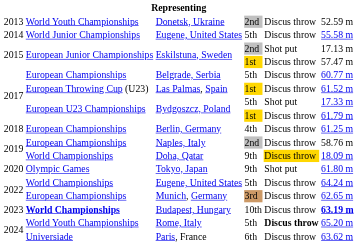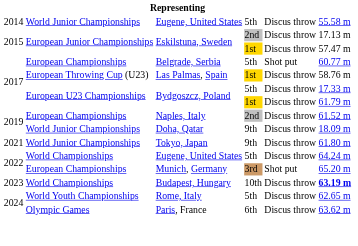- row: 2013 | World Youth Championships | Donetsk, Ukraine | 2nd | Discus throw | 52.59 m
Eskilstuna, Sweden / 2nd | column 5: Shot put -> Discus throw
Belgrade, Serbia | column 5: Discus throw -> Shot put
Las Palmas, Spain | column 6: 61.52 m -> 58.76 m
Bydgoszcz, Poland / 5th | column 5: Shot put -> Discus throw
- row: 2018 | European Championships | Berlin, Germany | 4th | Discus throw | 61.25 m
Naples, Italy | column 6: 58.76 m -> 61.52 m
Doha, Qatar | column 2: World Championships -> World Junior Championships
Doha, Qatar | column 5: gold background -> no background
Tokyo, Japan | column 1: 2020 -> 2021
Tokyo, Japan | column 2: Olympic Games -> World Junior Championships
Tokyo, Japan | column 5: Shot put -> Discus throw
Munich, Germany | column 5: Discus throw -> Shot put
Munich, Germany | column 6: 62.65 m -> 65.20 m
Budapest, Hungary | column 2: bold -> normal
Rome, Italy | column 5: bold -> normal
Rome, Italy | column 6: 65.20 m -> 62.65 m
Paris, France | column 2: Universiade -> Olympic Games
